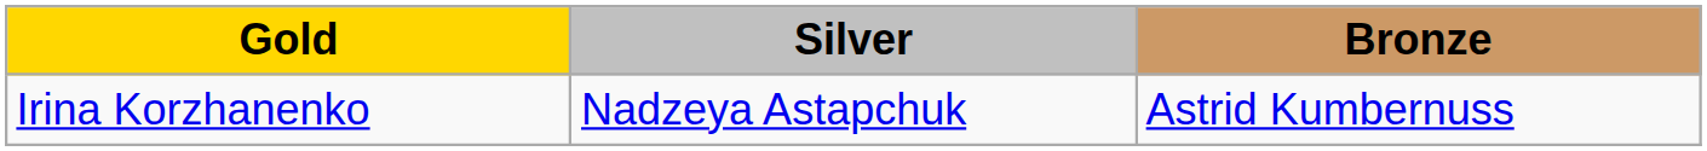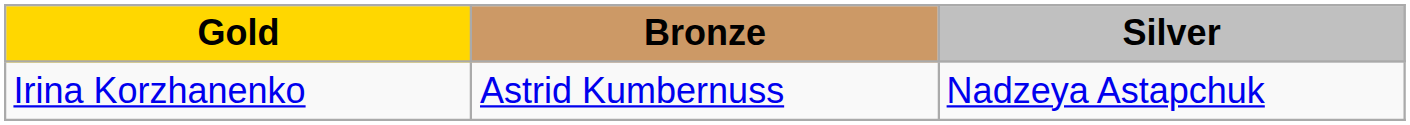columns swapped: Silver <-> Bronze
